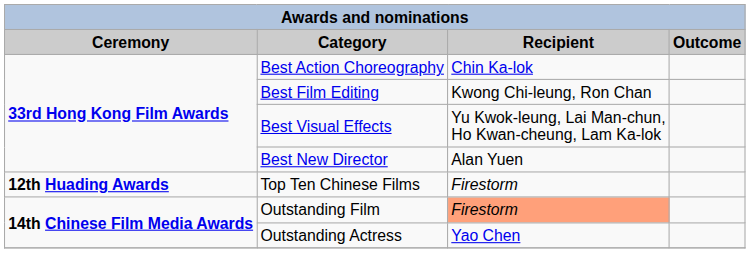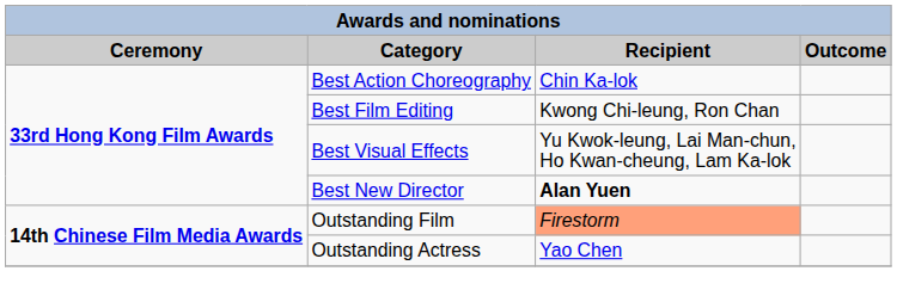Best New Director | Recipient: normal -> bold
- row: 12th Huading Awards | Top Ten Chinese Films | Firestorm
